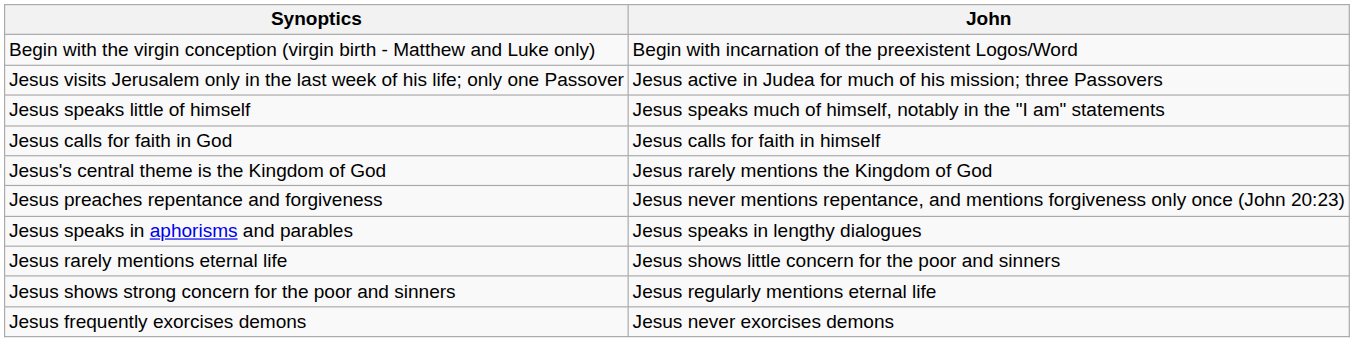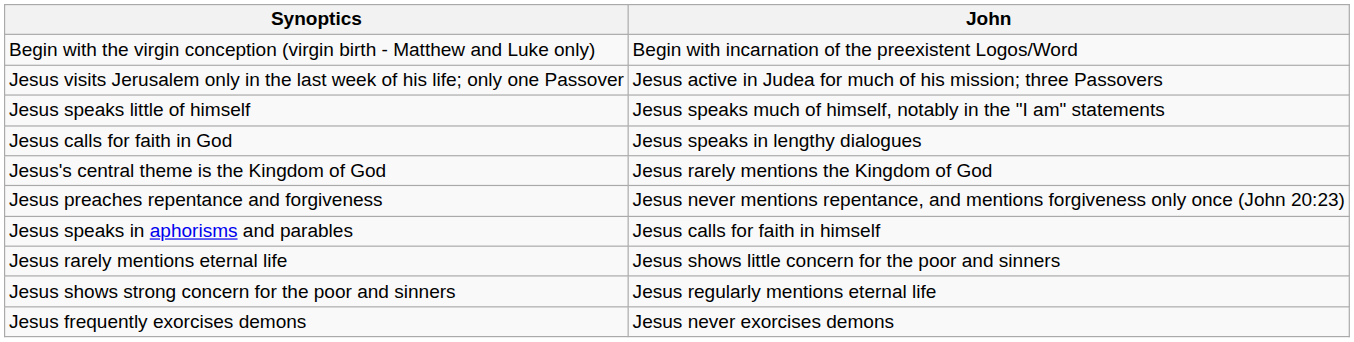Jesus calls for faith in God | John: Jesus calls for faith in himself -> Jesus speaks in lengthy dialogues
Jesus speaks in aphorisms and parables | John: Jesus speaks in lengthy dialogues -> Jesus calls for faith in himself
